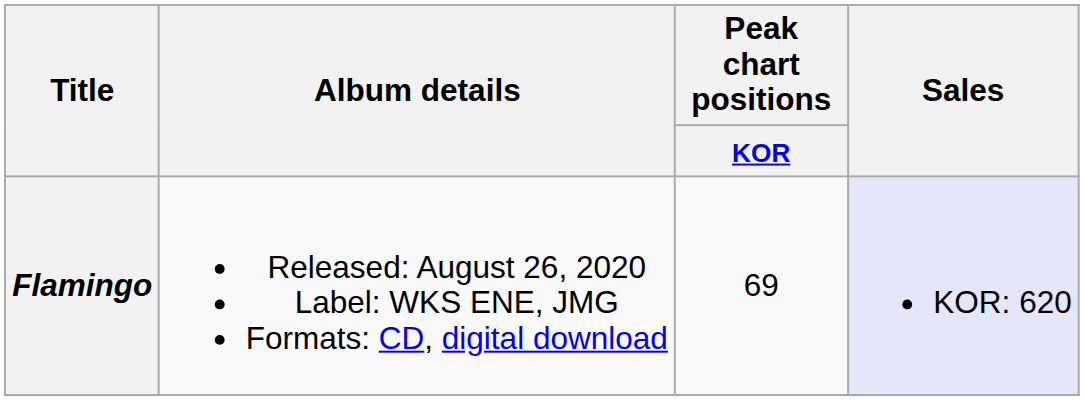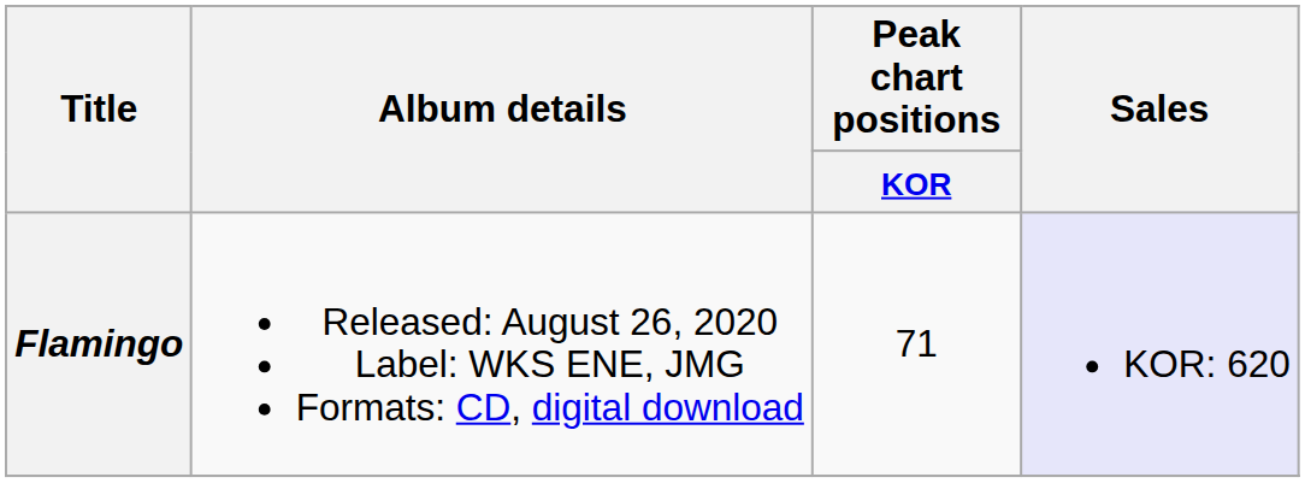Flamingo | Peak chart positions / KOR: 69 -> 71
